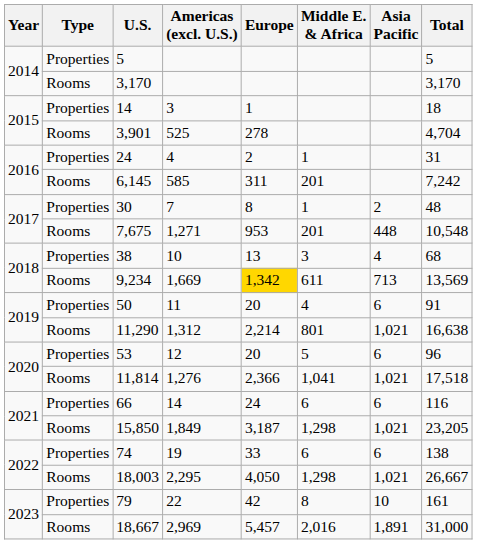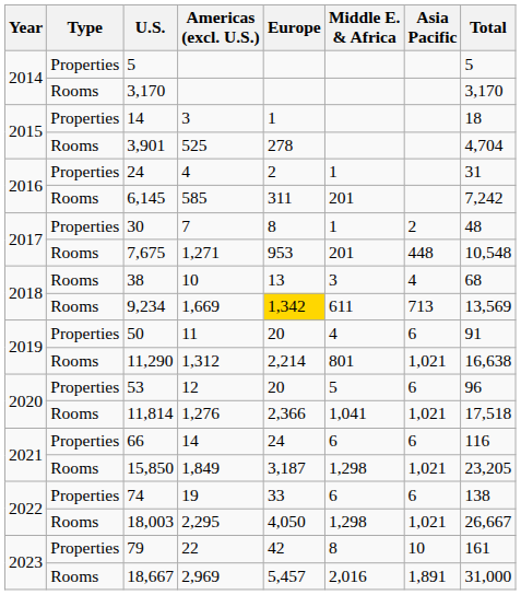38 | Type: Properties -> Rooms
